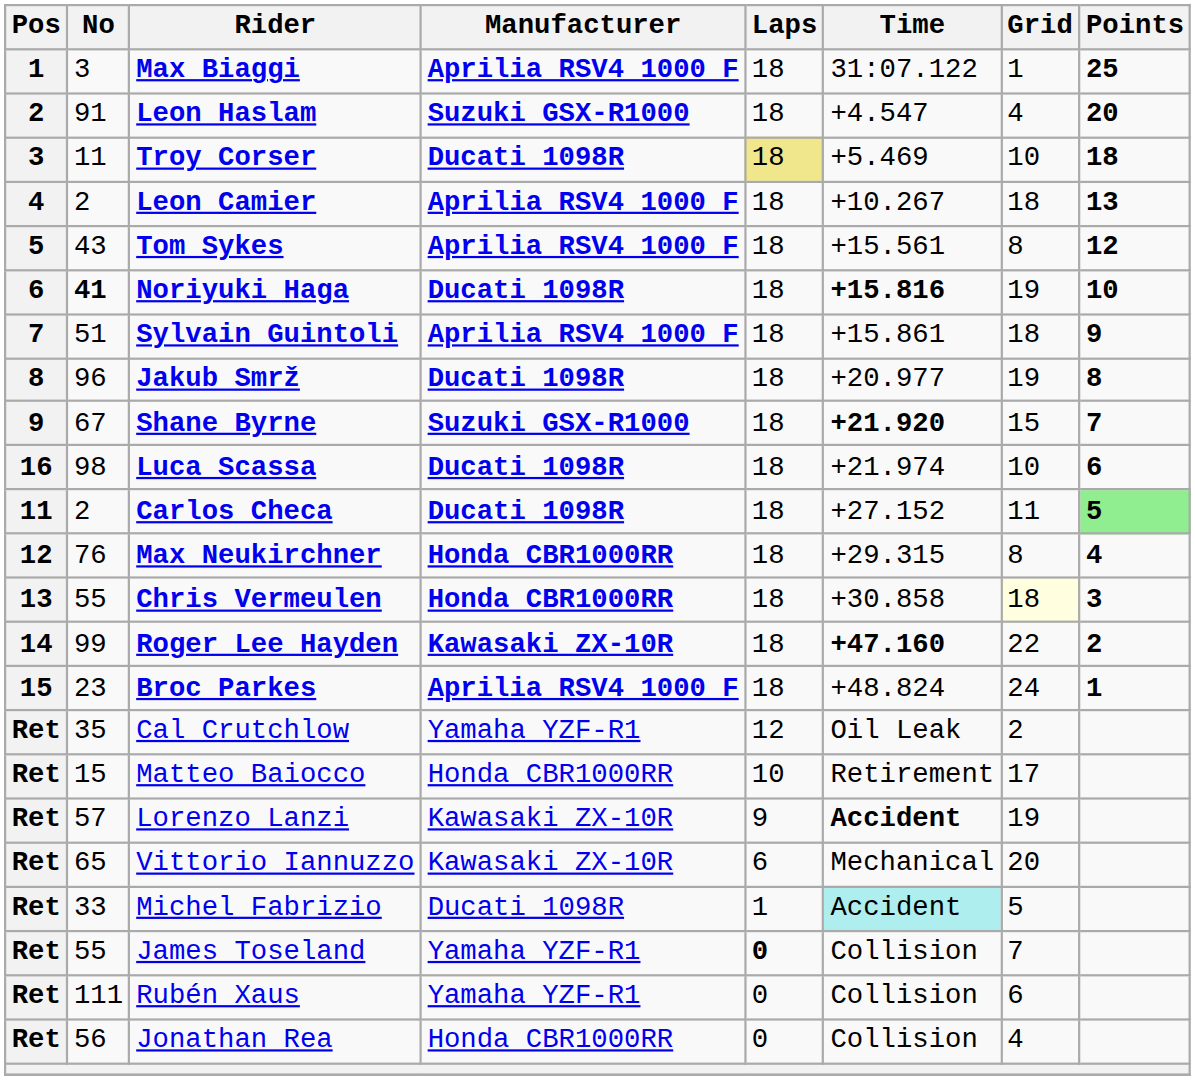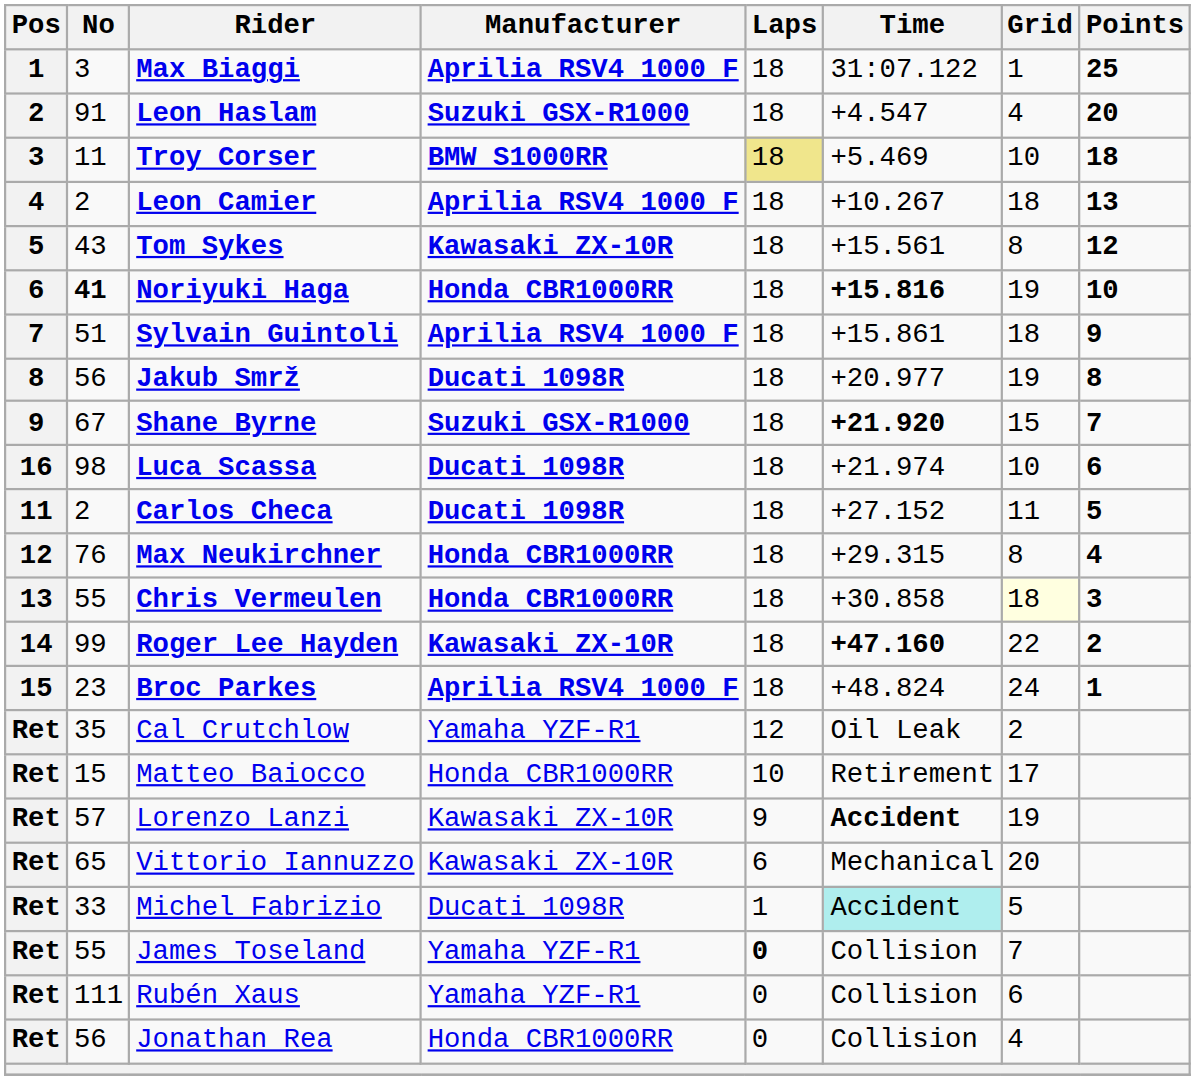Troy Corser | Manufacturer: Ducati 1098R -> BMW S1000RR
Tom Sykes | Manufacturer: Aprilia RSV4 1000 F -> Kawasaki ZX-10R
Noriyuki Haga | Manufacturer: Ducati 1098R -> Honda CBR1000RR
Jakub Smrž | No: 96 -> 56
Carlos Checa | Points: lightgreen background -> no background
